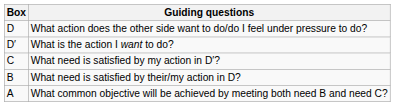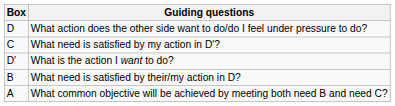rows swapped: What is the action I want to do? <-> What need is satisfied by my action in D′?
